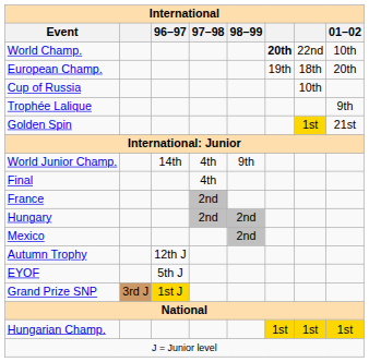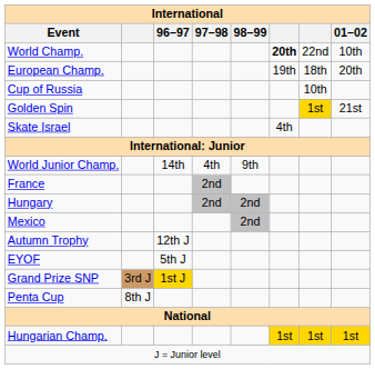- row: Trophée Lalique | 9th
+ row: Skate Israel | 4th
- row: Final | 4th
+ row: Penta Cup | 8th J
